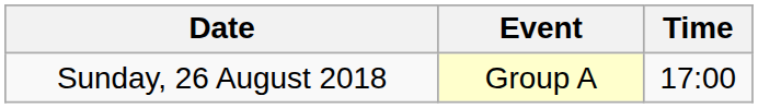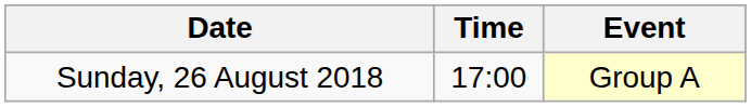columns swapped: Time <-> Event
